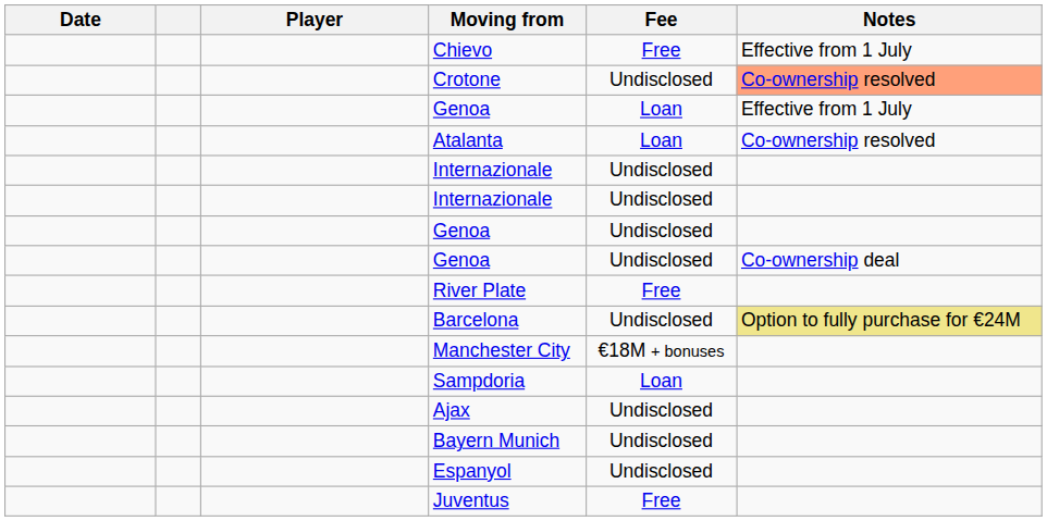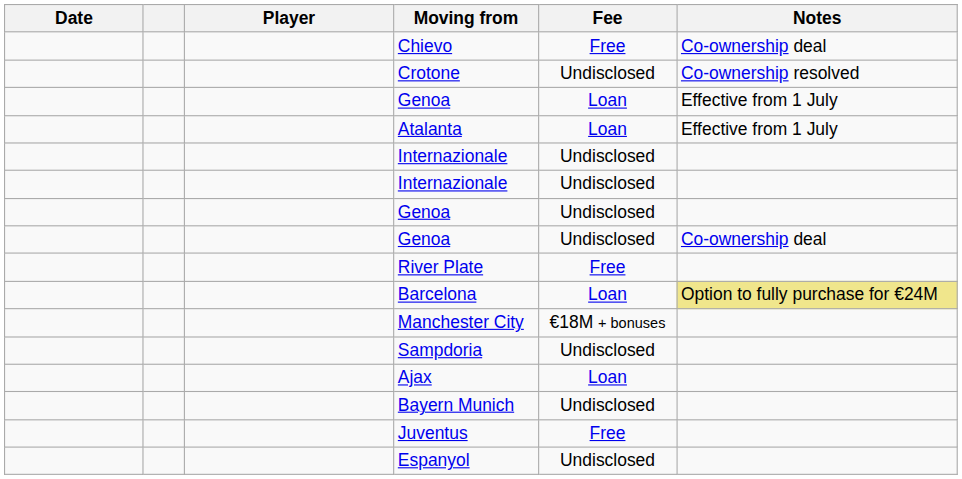Chievo | Notes: Effective from 1 July -> Co-ownership deal
Crotone | Notes: lightsalmon background -> no background
Atalanta | Notes: Co-ownership resolved -> Effective from 1 July
Barcelona | Fee: Undisclosed -> Loan
Sampdoria | Fee: Loan -> Undisclosed
Ajax | Fee: Undisclosed -> Loan
rows swapped: Espanyol <-> Juventus
